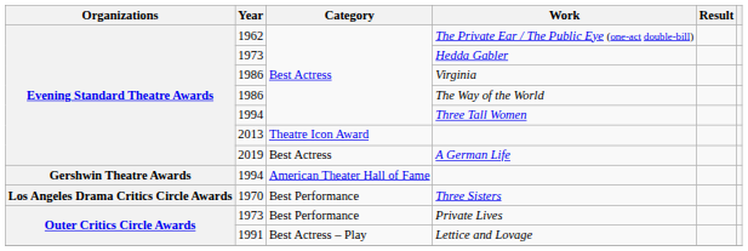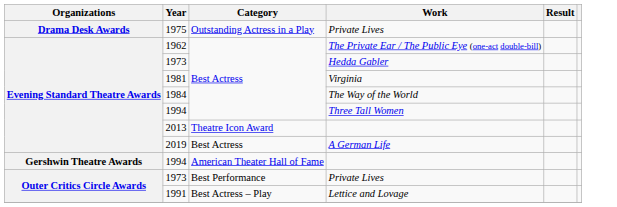+ row: Drama Desk Awards | 1975 | Outstanding Actress in a Play | Private Lives
Virginia | Year: 1986 -> 1981
The Way of the World | Year: 1986 -> 1984
- row: Los Angeles Drama Critics Circle Awards | 1970 | Best Performance | Three Sisters
